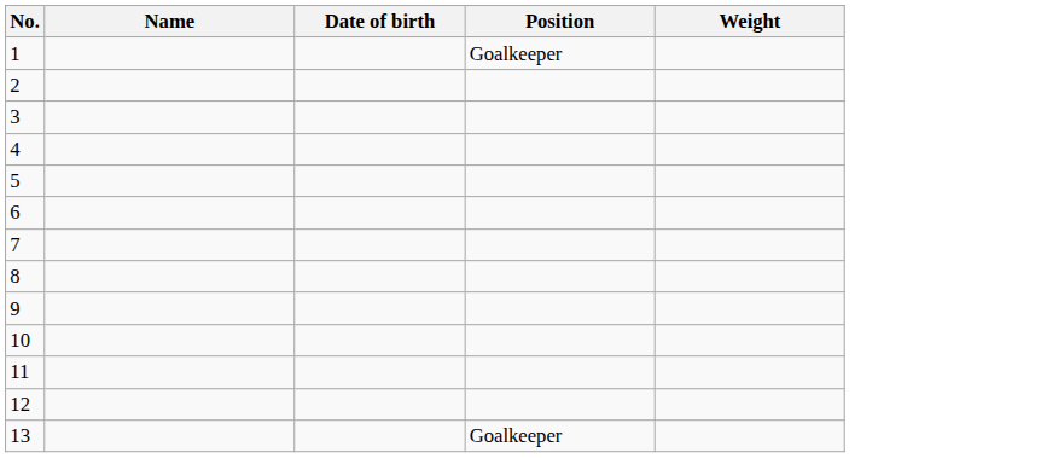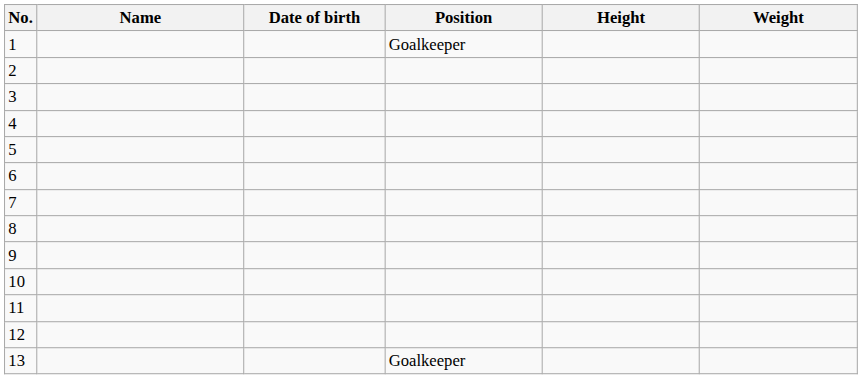+ column: Height
